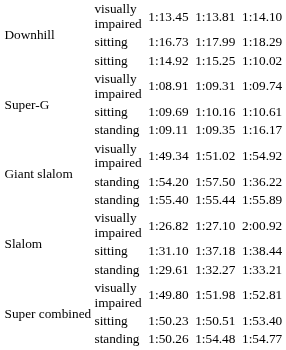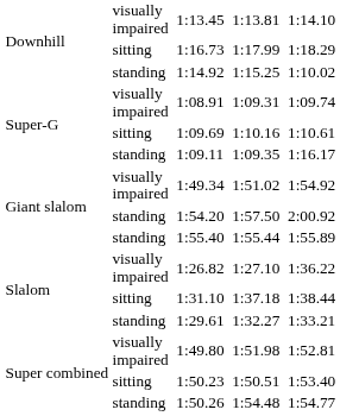1:14.92 | column 2: sitting -> standing
1:54.20 | column 8: 1:36.22 -> 2:00.92
1:26.82 | column 8: 2:00.92 -> 1:36.22
